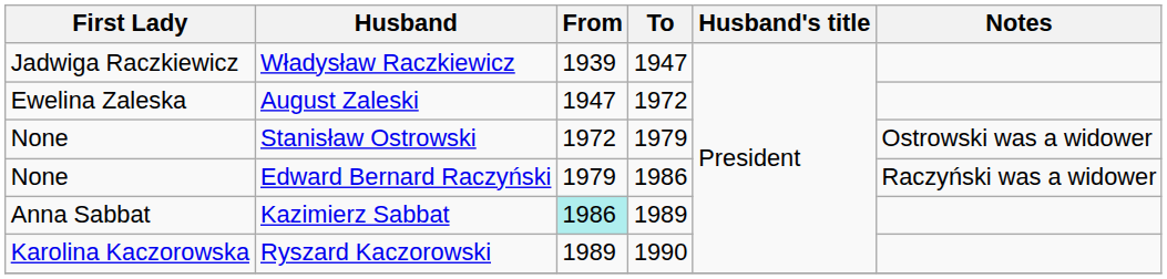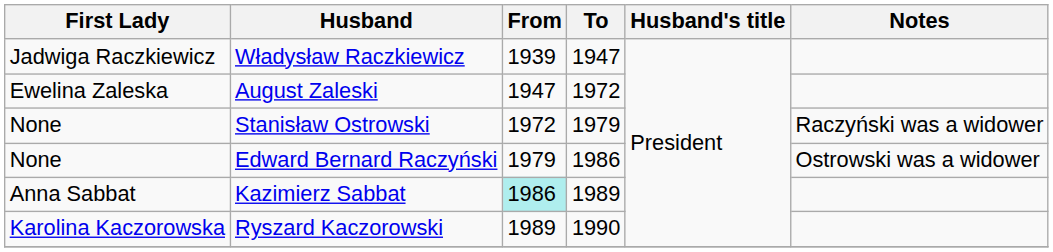Stanisław Ostrowski | Notes: Ostrowski was a widower -> Raczyński was a widower
Edward Bernard Raczyński | Notes: Raczyński was a widower -> Ostrowski was a widower
